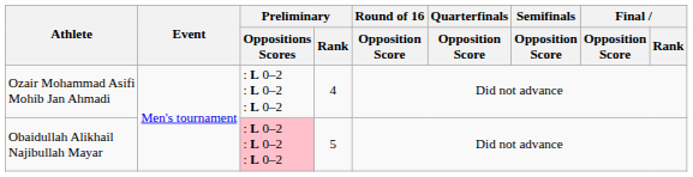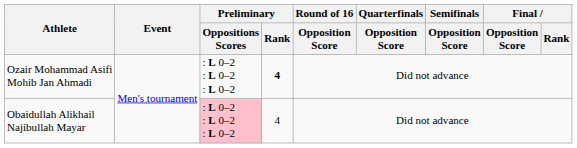Ozair Mohammad Asifi Mohib Jan Ahmadi | Preliminary / Rank: normal -> bold
Obaidullah Alikhail Najibullah Mayar | Preliminary / Rank: 5 -> 4
